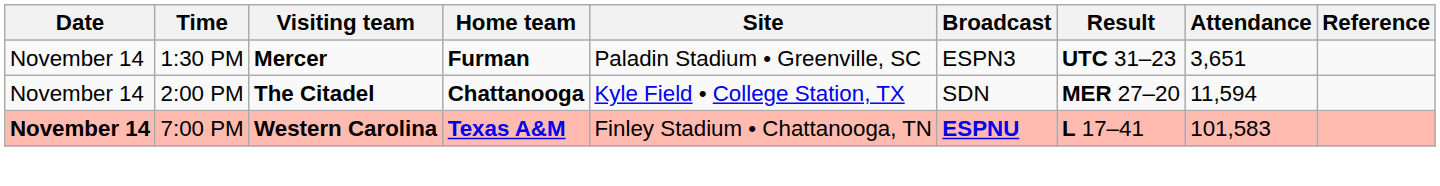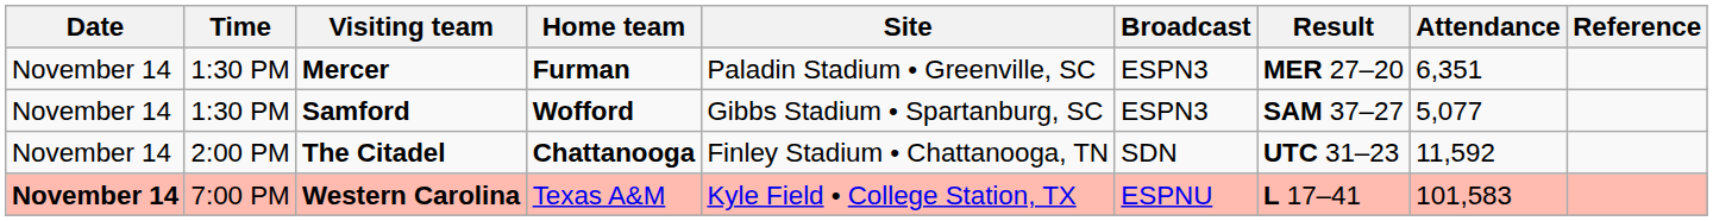Mercer | Result: UTC 31–23 -> MER 27–20
Mercer | Attendance: 3,651 -> 6,351
+ row: November 14 | 1:30 PM | Samford | Wofford | Gibbs Stadium • Spartanburg, SC | ESPN3 | SAM 37–27 | 5,077
The Citadel | Site: Kyle Field • College Station, TX -> Finley Stadium • Chattanooga, TN
The Citadel | Result: MER 27–20 -> UTC 31–23
The Citadel | Attendance: 11,594 -> 11,592
Western Carolina | Home team: bold -> normal
Western Carolina | Site: Finley Stadium • Chattanooga, TN -> Kyle Field • College Station, TX
Western Carolina | Broadcast: bold -> normal
